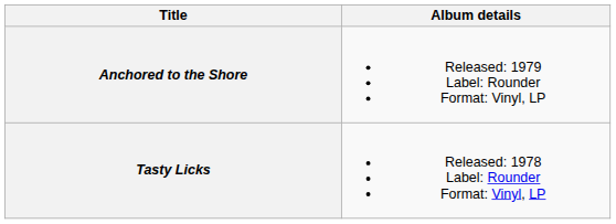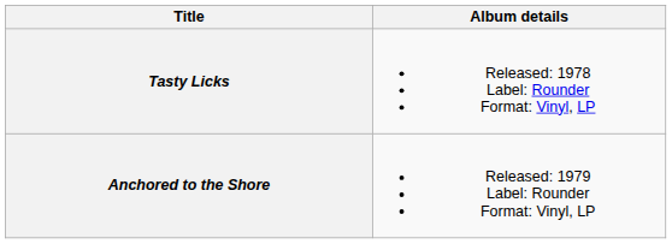rows swapped: Tasty Licks <-> Anchored to the Shore
